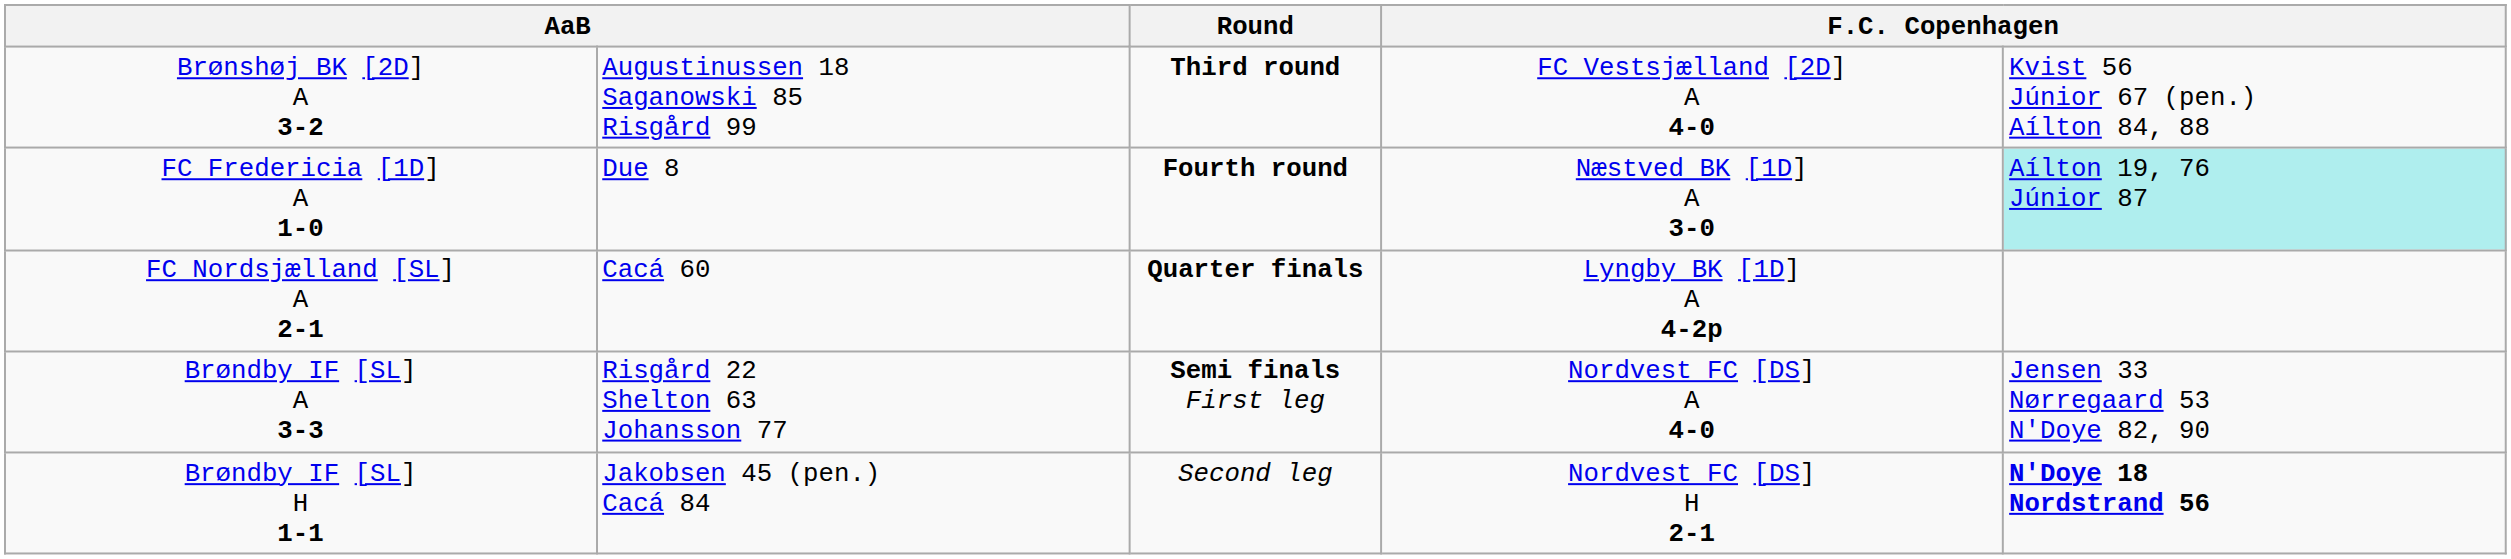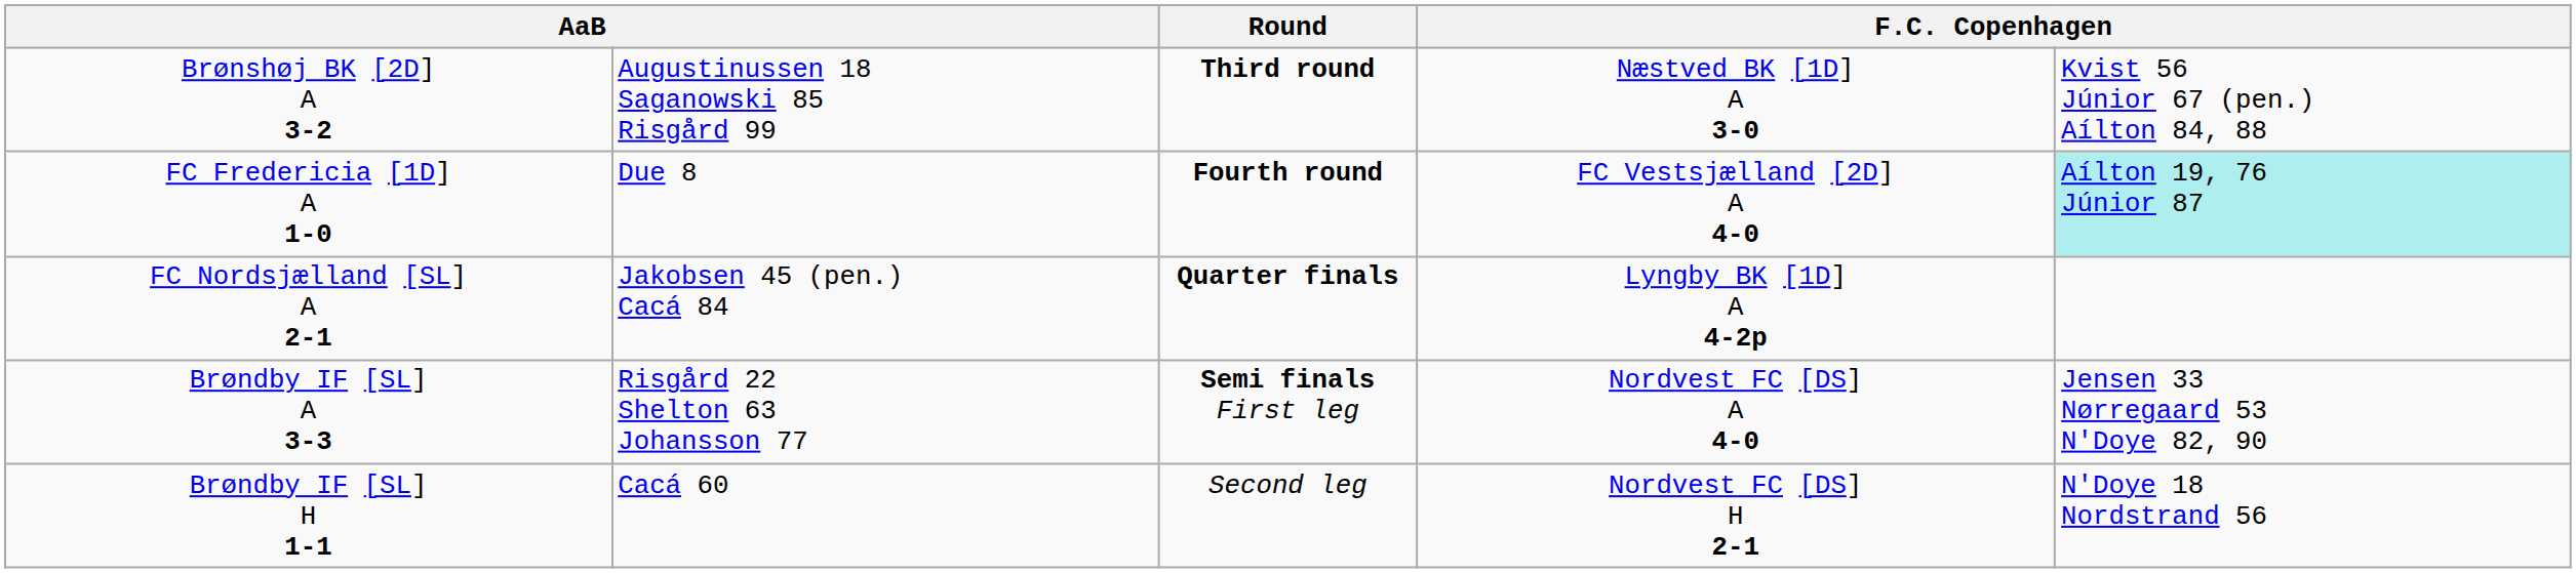Brønshøj BK [2D] A 3-2 | column 6: FC Vestsjælland [2D] A 4-0 -> Næstved BK [1D] A 3-0
FC Fredericia [1D] A 1-0 | column 6: Næstved BK [1D] A 3-0 -> FC Vestsjælland [2D] A 4-0
FC Nordsjælland [SL] A 2-1 | column 2: Cacá 60 -> Jakobsen 45 (pen.) Cacá 84
Brøndby IF [SL] H 1-1 | column 2: Jakobsen 45 (pen.) Cacá 84 -> Cacá 60
Brøndby IF [SL] H 1-1 | column 7: bold -> normal
